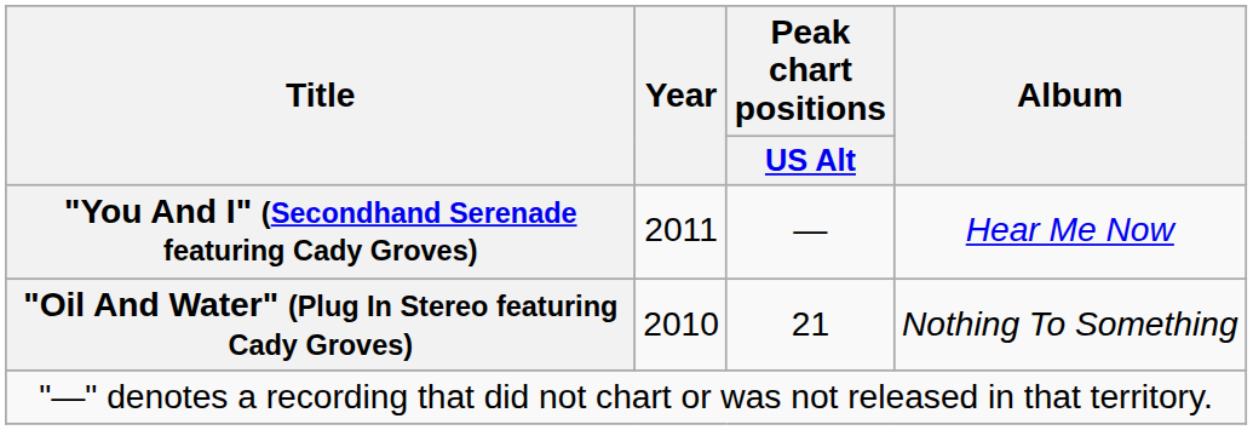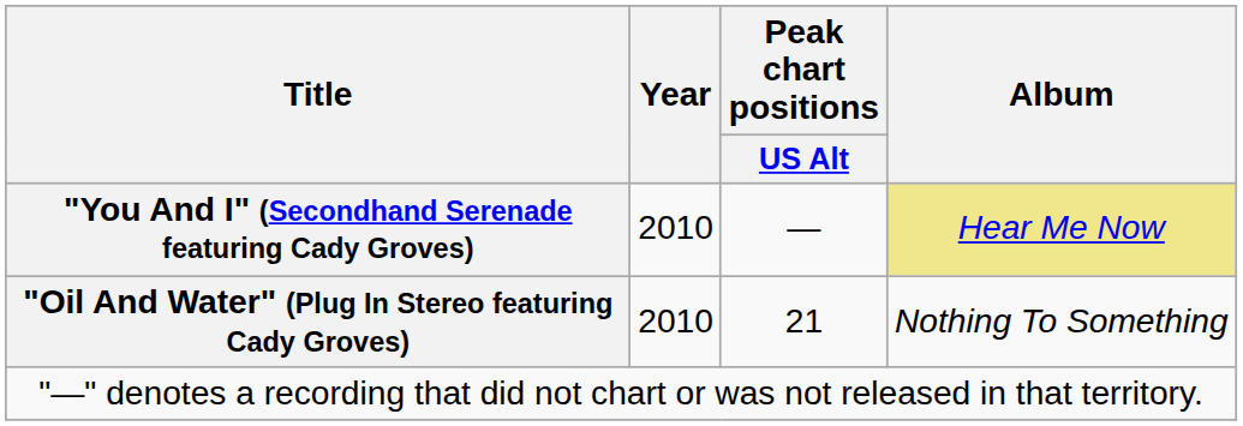"You And I" (Secondhand Serenade featuring Cady Groves) | Year: 2011 -> 2010
"You And I" (Secondhand Serenade featuring Cady Groves) | Album: no background -> khaki background
